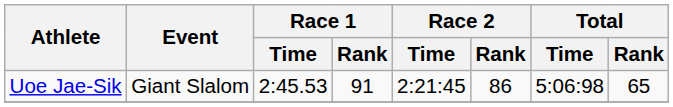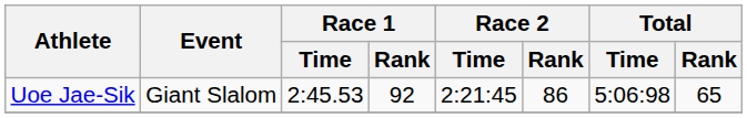Uoe Jae-Sik | Race 1 / Rank: 91 -> 92
